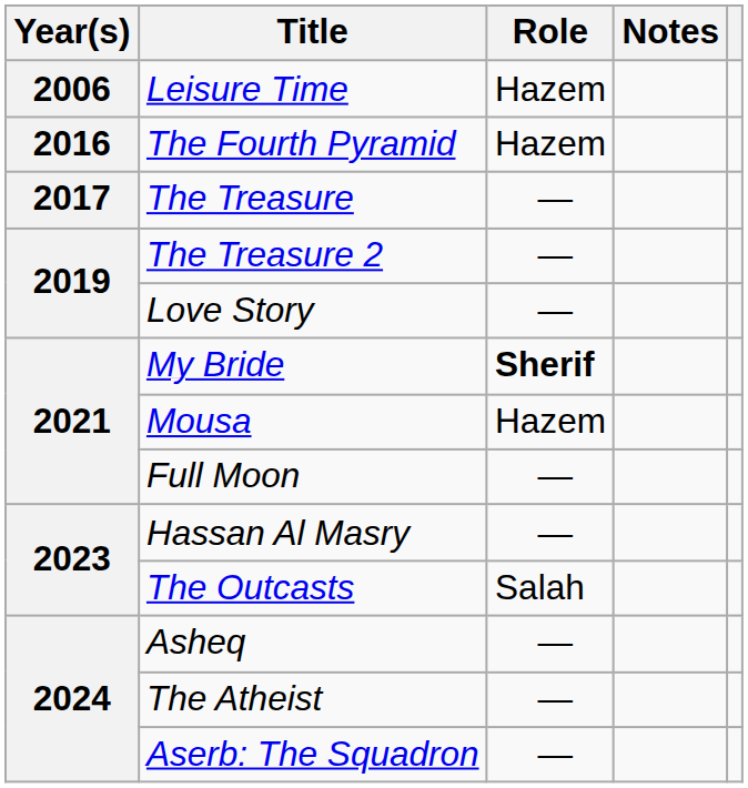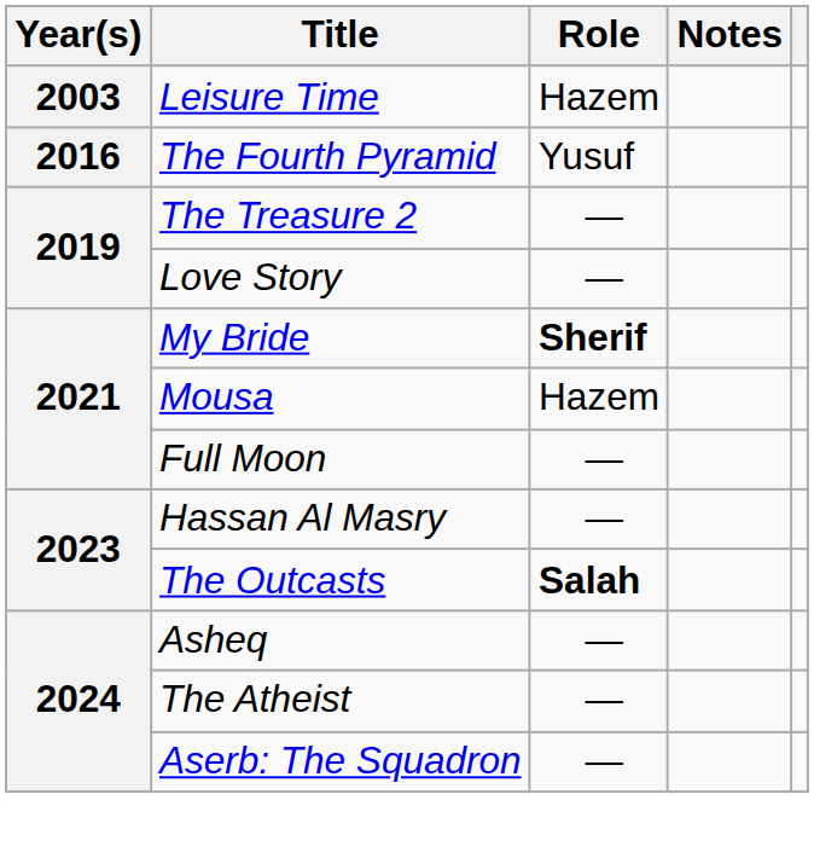Leisure Time | Year(s): 2006 -> 2003
The Fourth Pyramid | Role: Hazem -> Yusuf
- row: 2017 | The Treasure | —
The Outcasts | Role: normal -> bold
